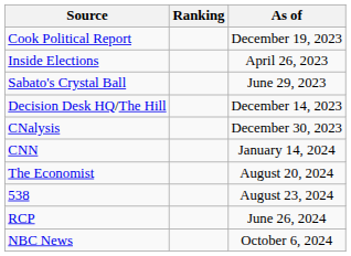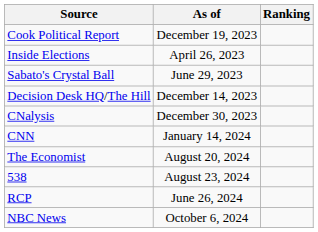columns swapped: Ranking <-> As of
